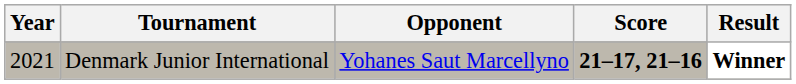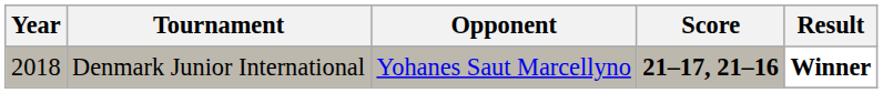Denmark Junior International | Year: 2021 -> 2018
